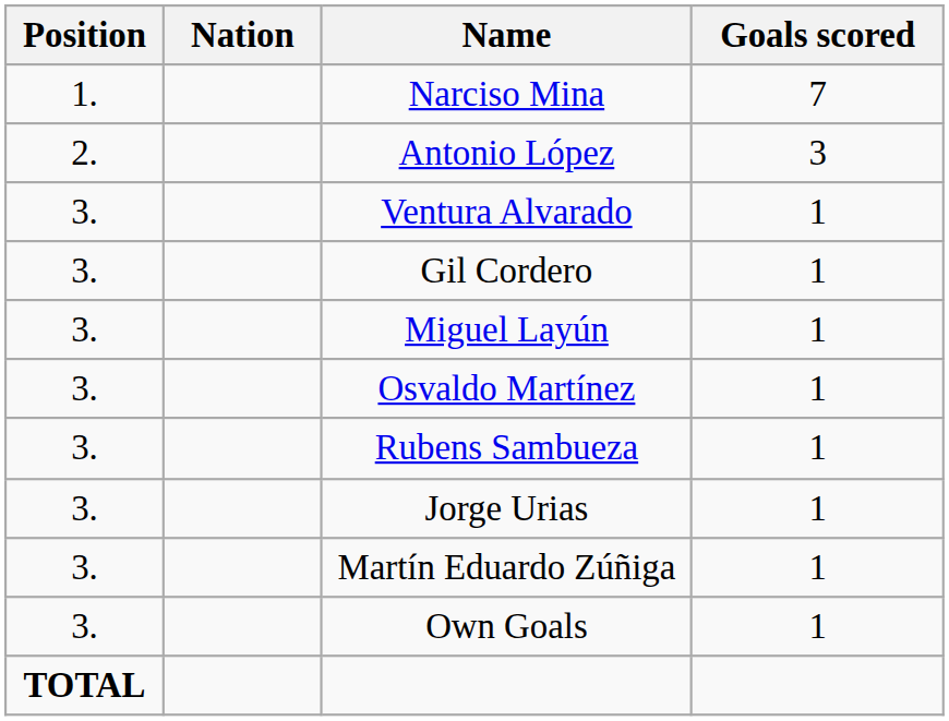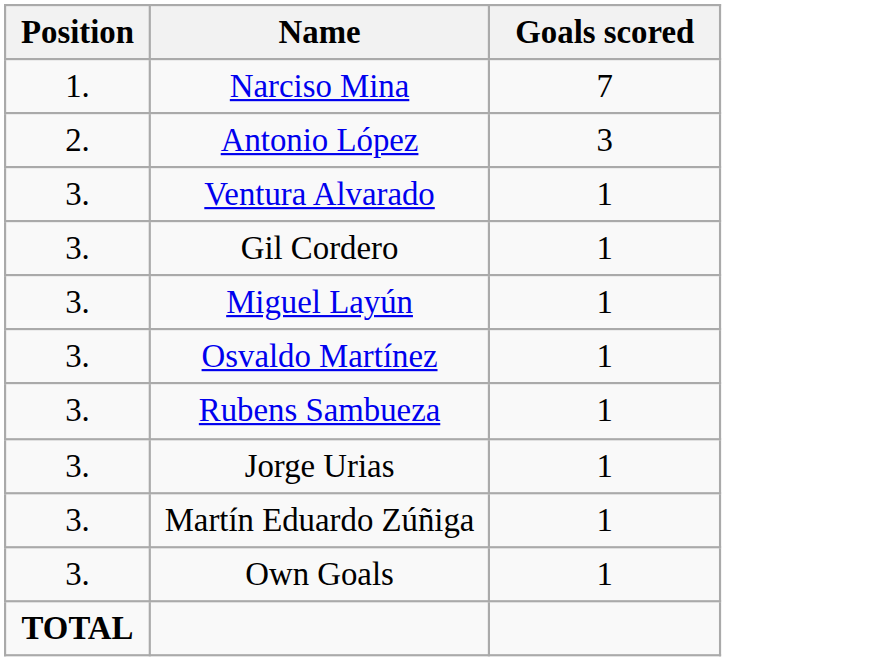- column: Nation
